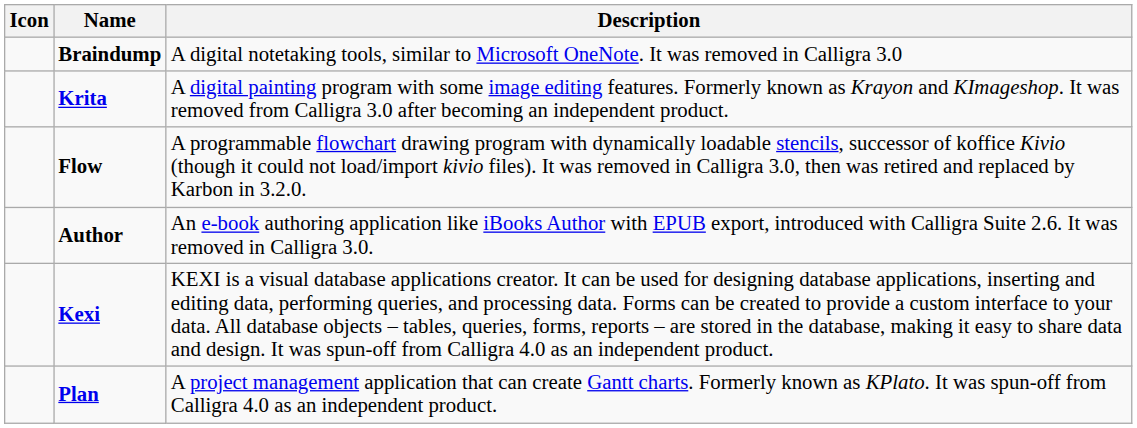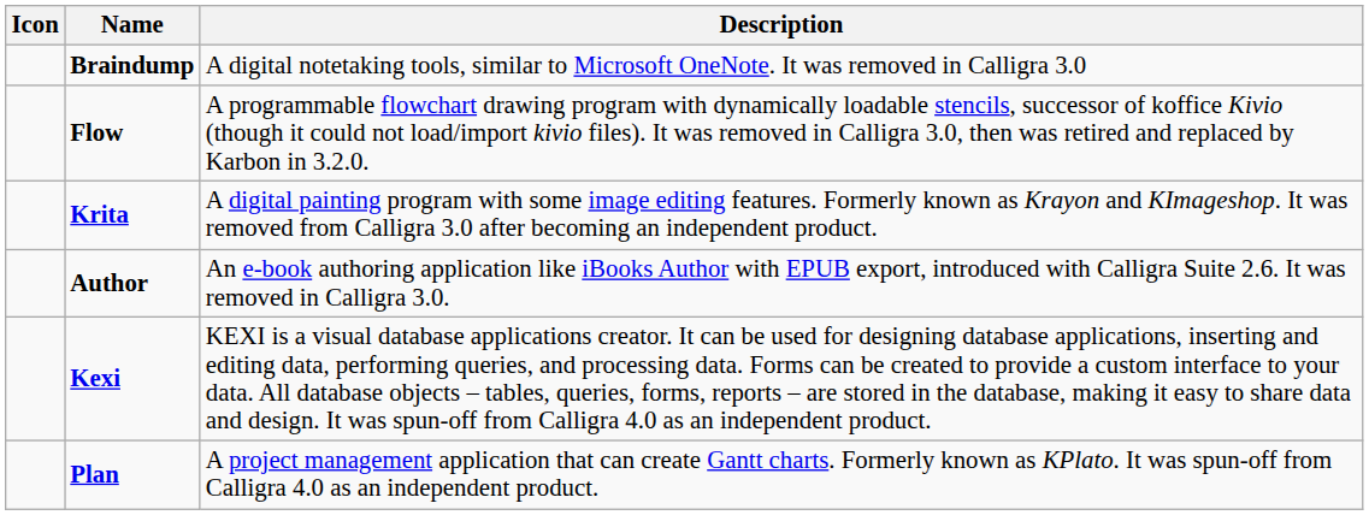rows swapped: Flow <-> Krita
